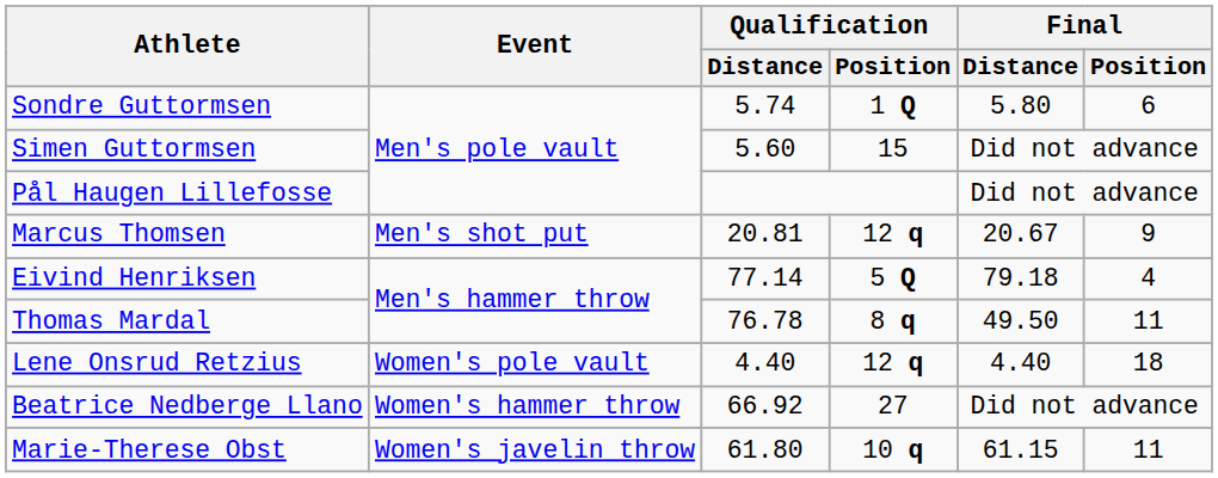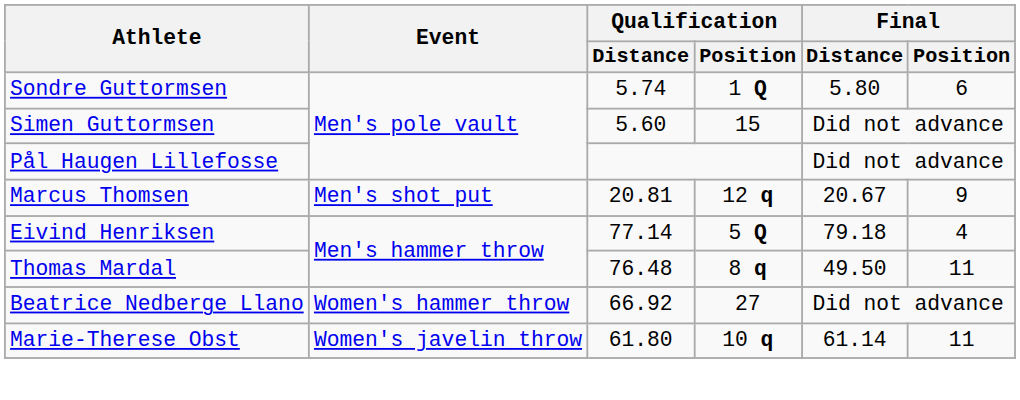Thomas Mardal | Qualification / Distance: 76.78 -> 76.48
- row: Lene Onsrud Retzius | Women's pole vault | 4.40 | 12 q | 4.40 | 18
Marie-Therese Obst | Final / Distance: 61.15 -> 61.14
